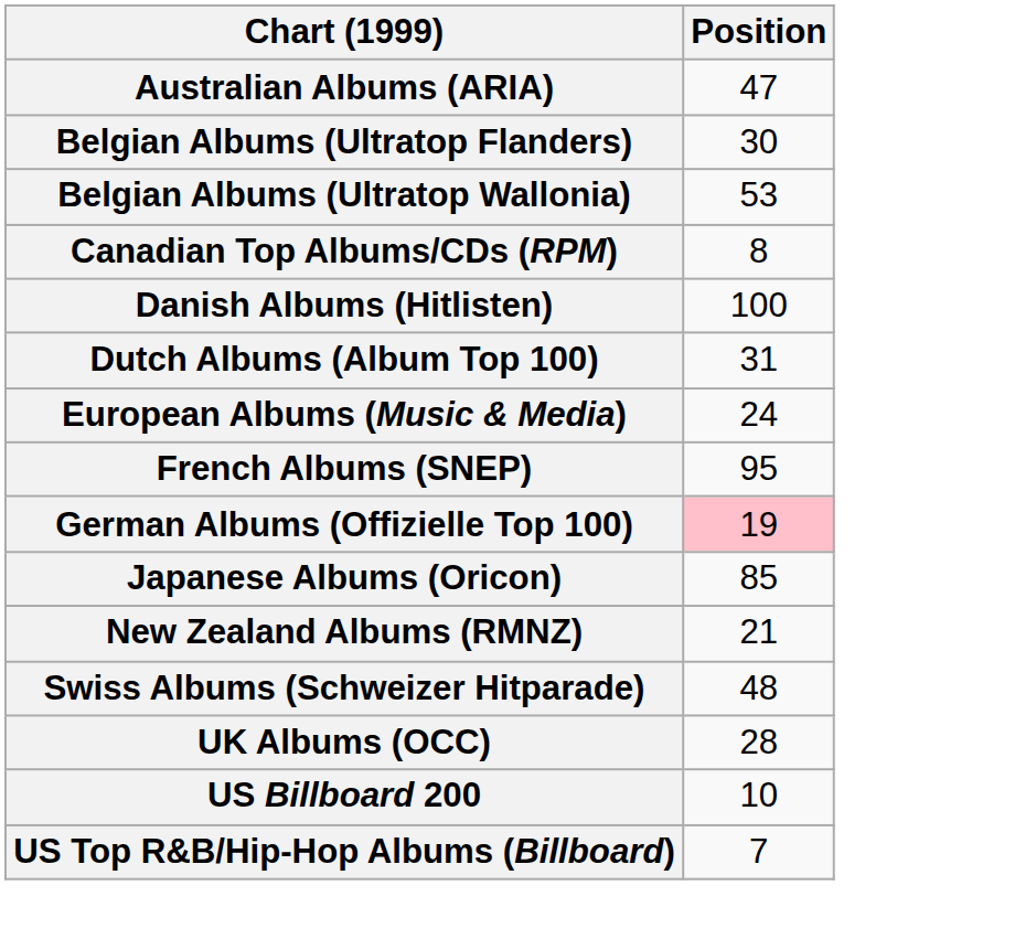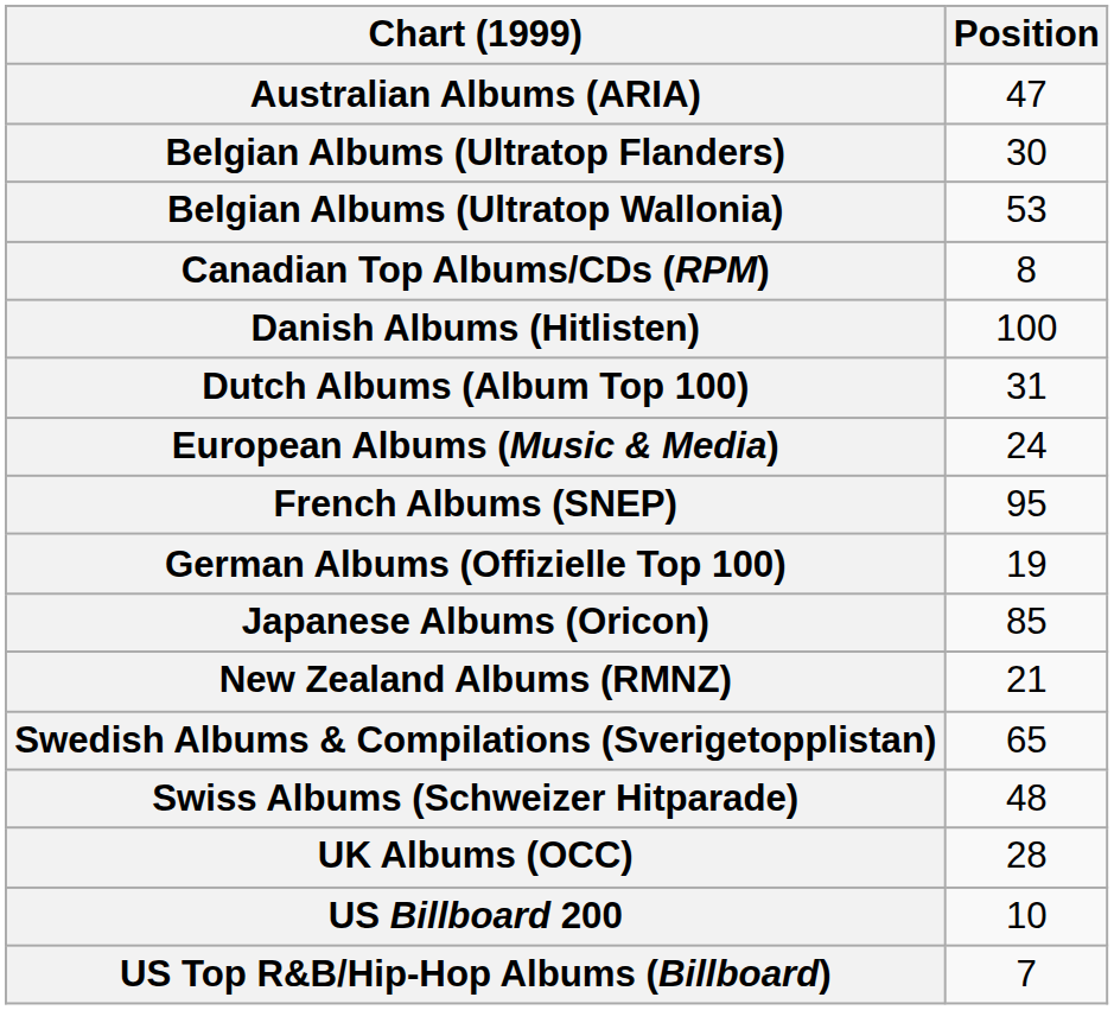German Albums (Offizielle Top 100) | Position: pink background -> no background
+ row: Swedish Albums & Compilations (Sverigetopplistan) | 65
